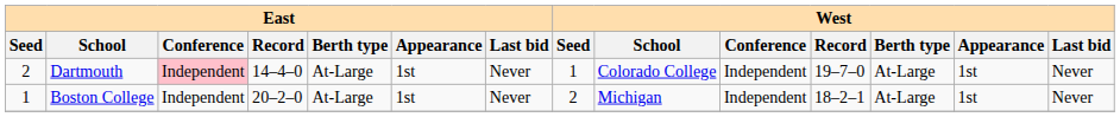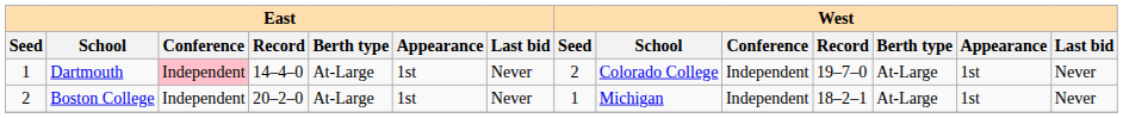Dartmouth | East / Seed: 2 -> 1
Dartmouth | West / Seed: 1 -> 2
Boston College | East / Seed: 1 -> 2
Boston College | West / Seed: 2 -> 1
